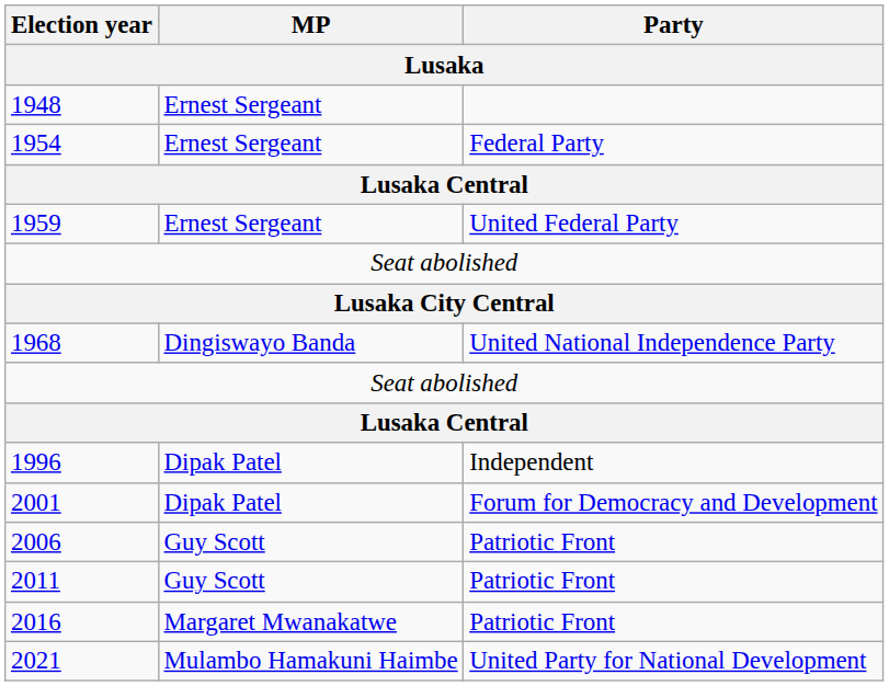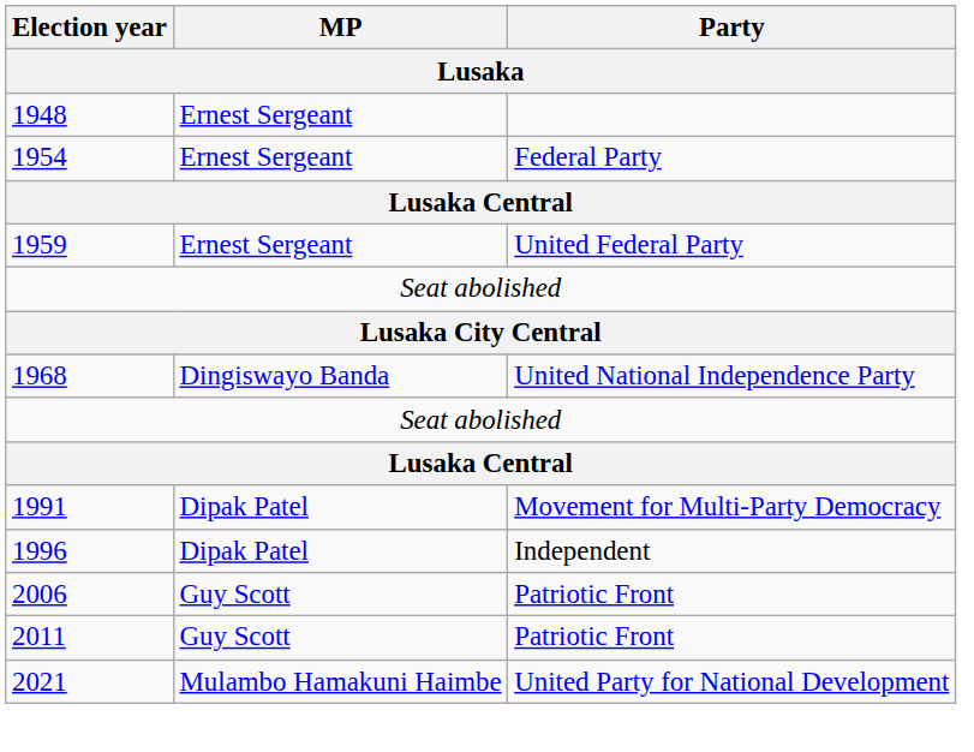+ row: 1991 | Dipak Patel | Movement for Multi-Party Democracy
- row: 2001 | Dipak Patel | Forum for Democracy and Development
- row: 2016 | Margaret Mwanakatwe | Patriotic Front
